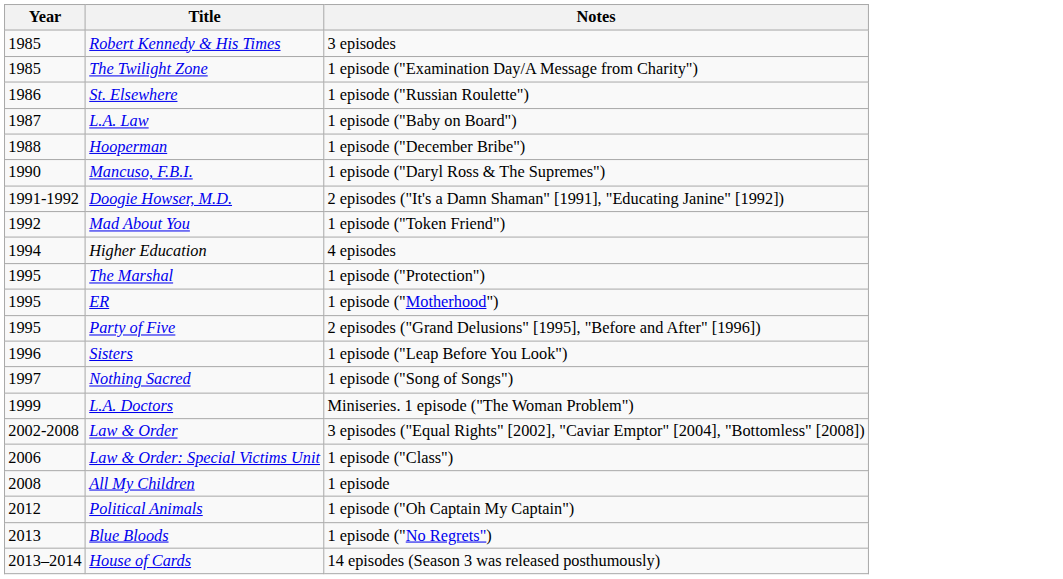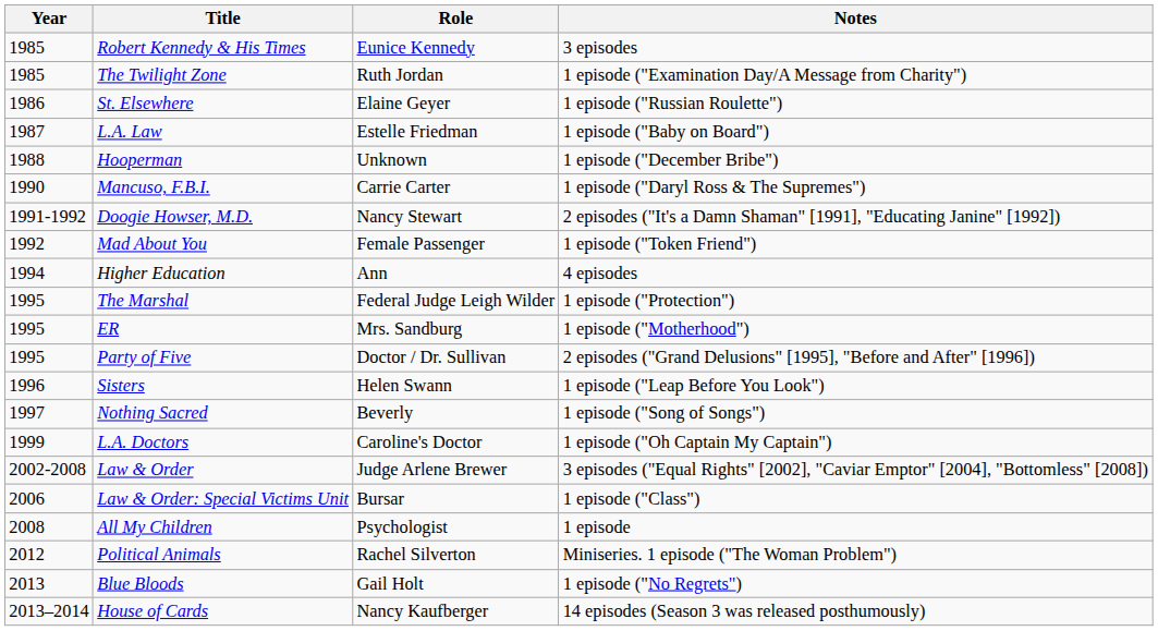+ column: Role | Eunice Kennedy | Ruth Jordan | Elaine Geyer | Estelle Friedman | Unknown | Carrie Carter | Nancy Stewart | Female Passenger | Ann | Federal Judge Leigh Wilder | Mrs. Sandburg | Doctor / Dr. Sullivan | Helen Swann | Beverly | Caroline's Doctor | Judge Arlene Brewer | Bursar | Psychologist | Rachel Silverton | Gail Holt | Nancy Kaufberger
L.A. Doctors | Notes: Miniseries. 1 episode ("The Woman Problem") -> 1 episode ("Oh Captain My Captain")
Political Animals | Notes: 1 episode ("Oh Captain My Captain") -> Miniseries. 1 episode ("The Woman Problem")
